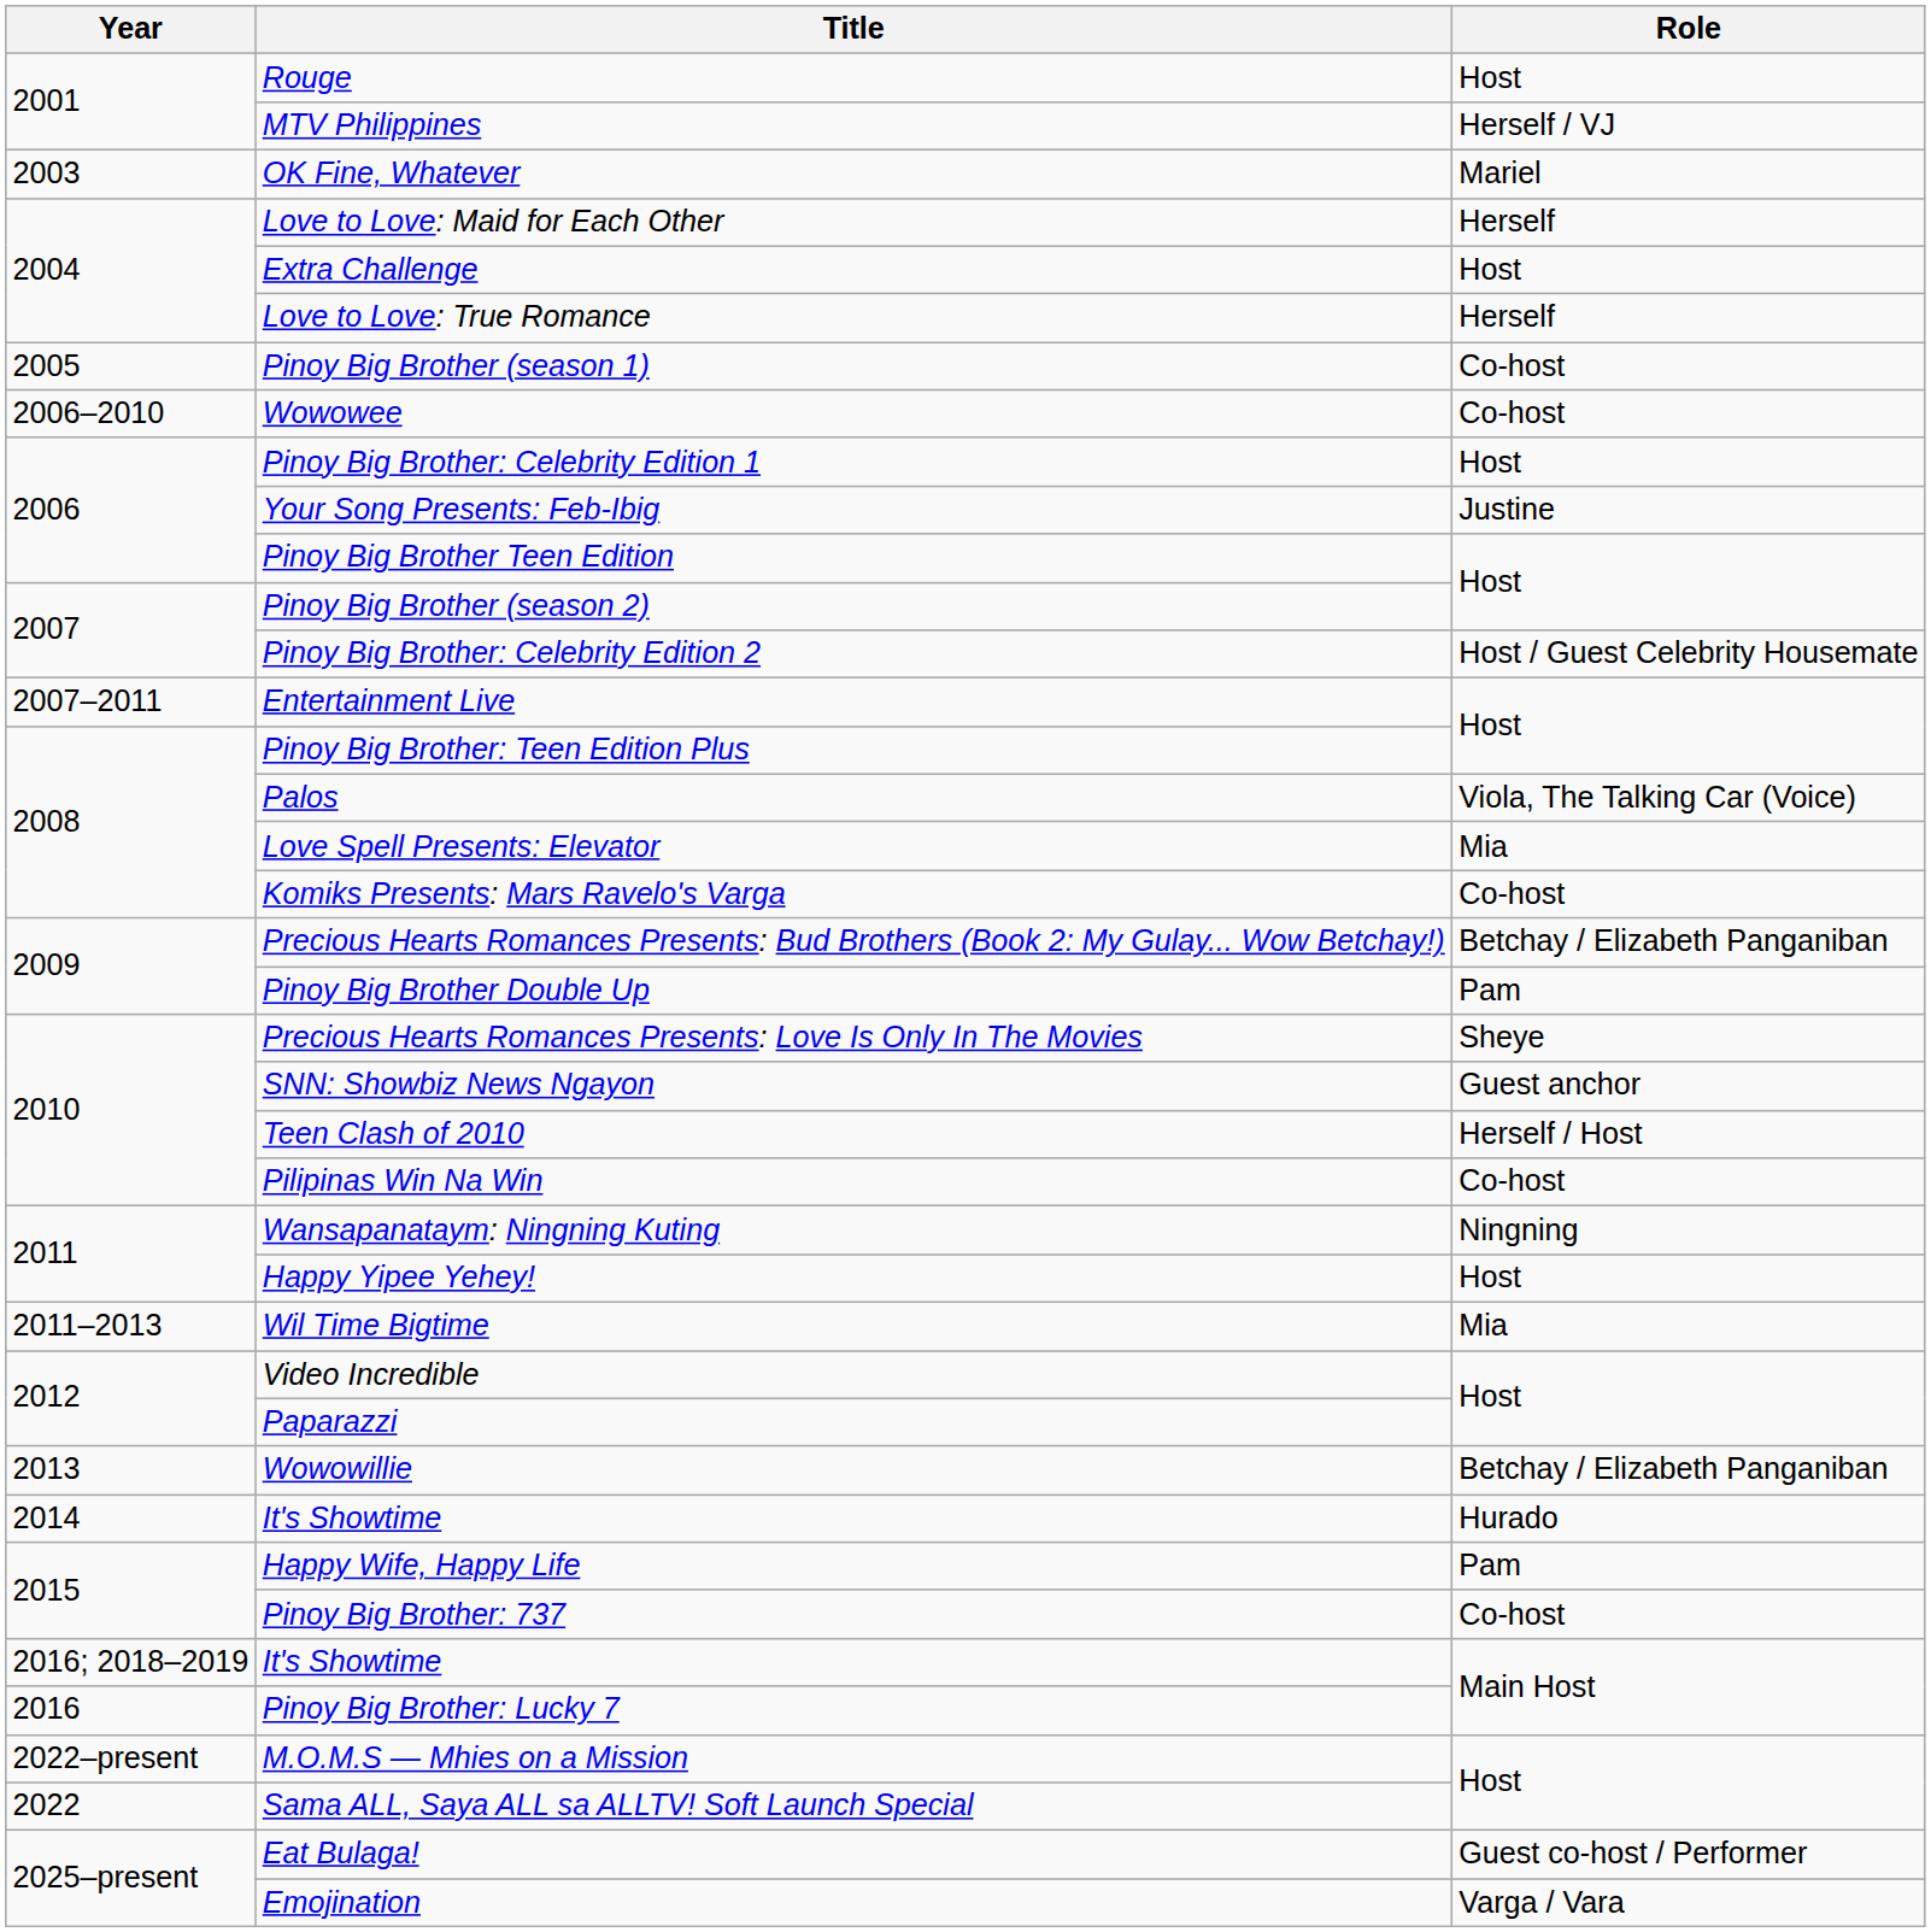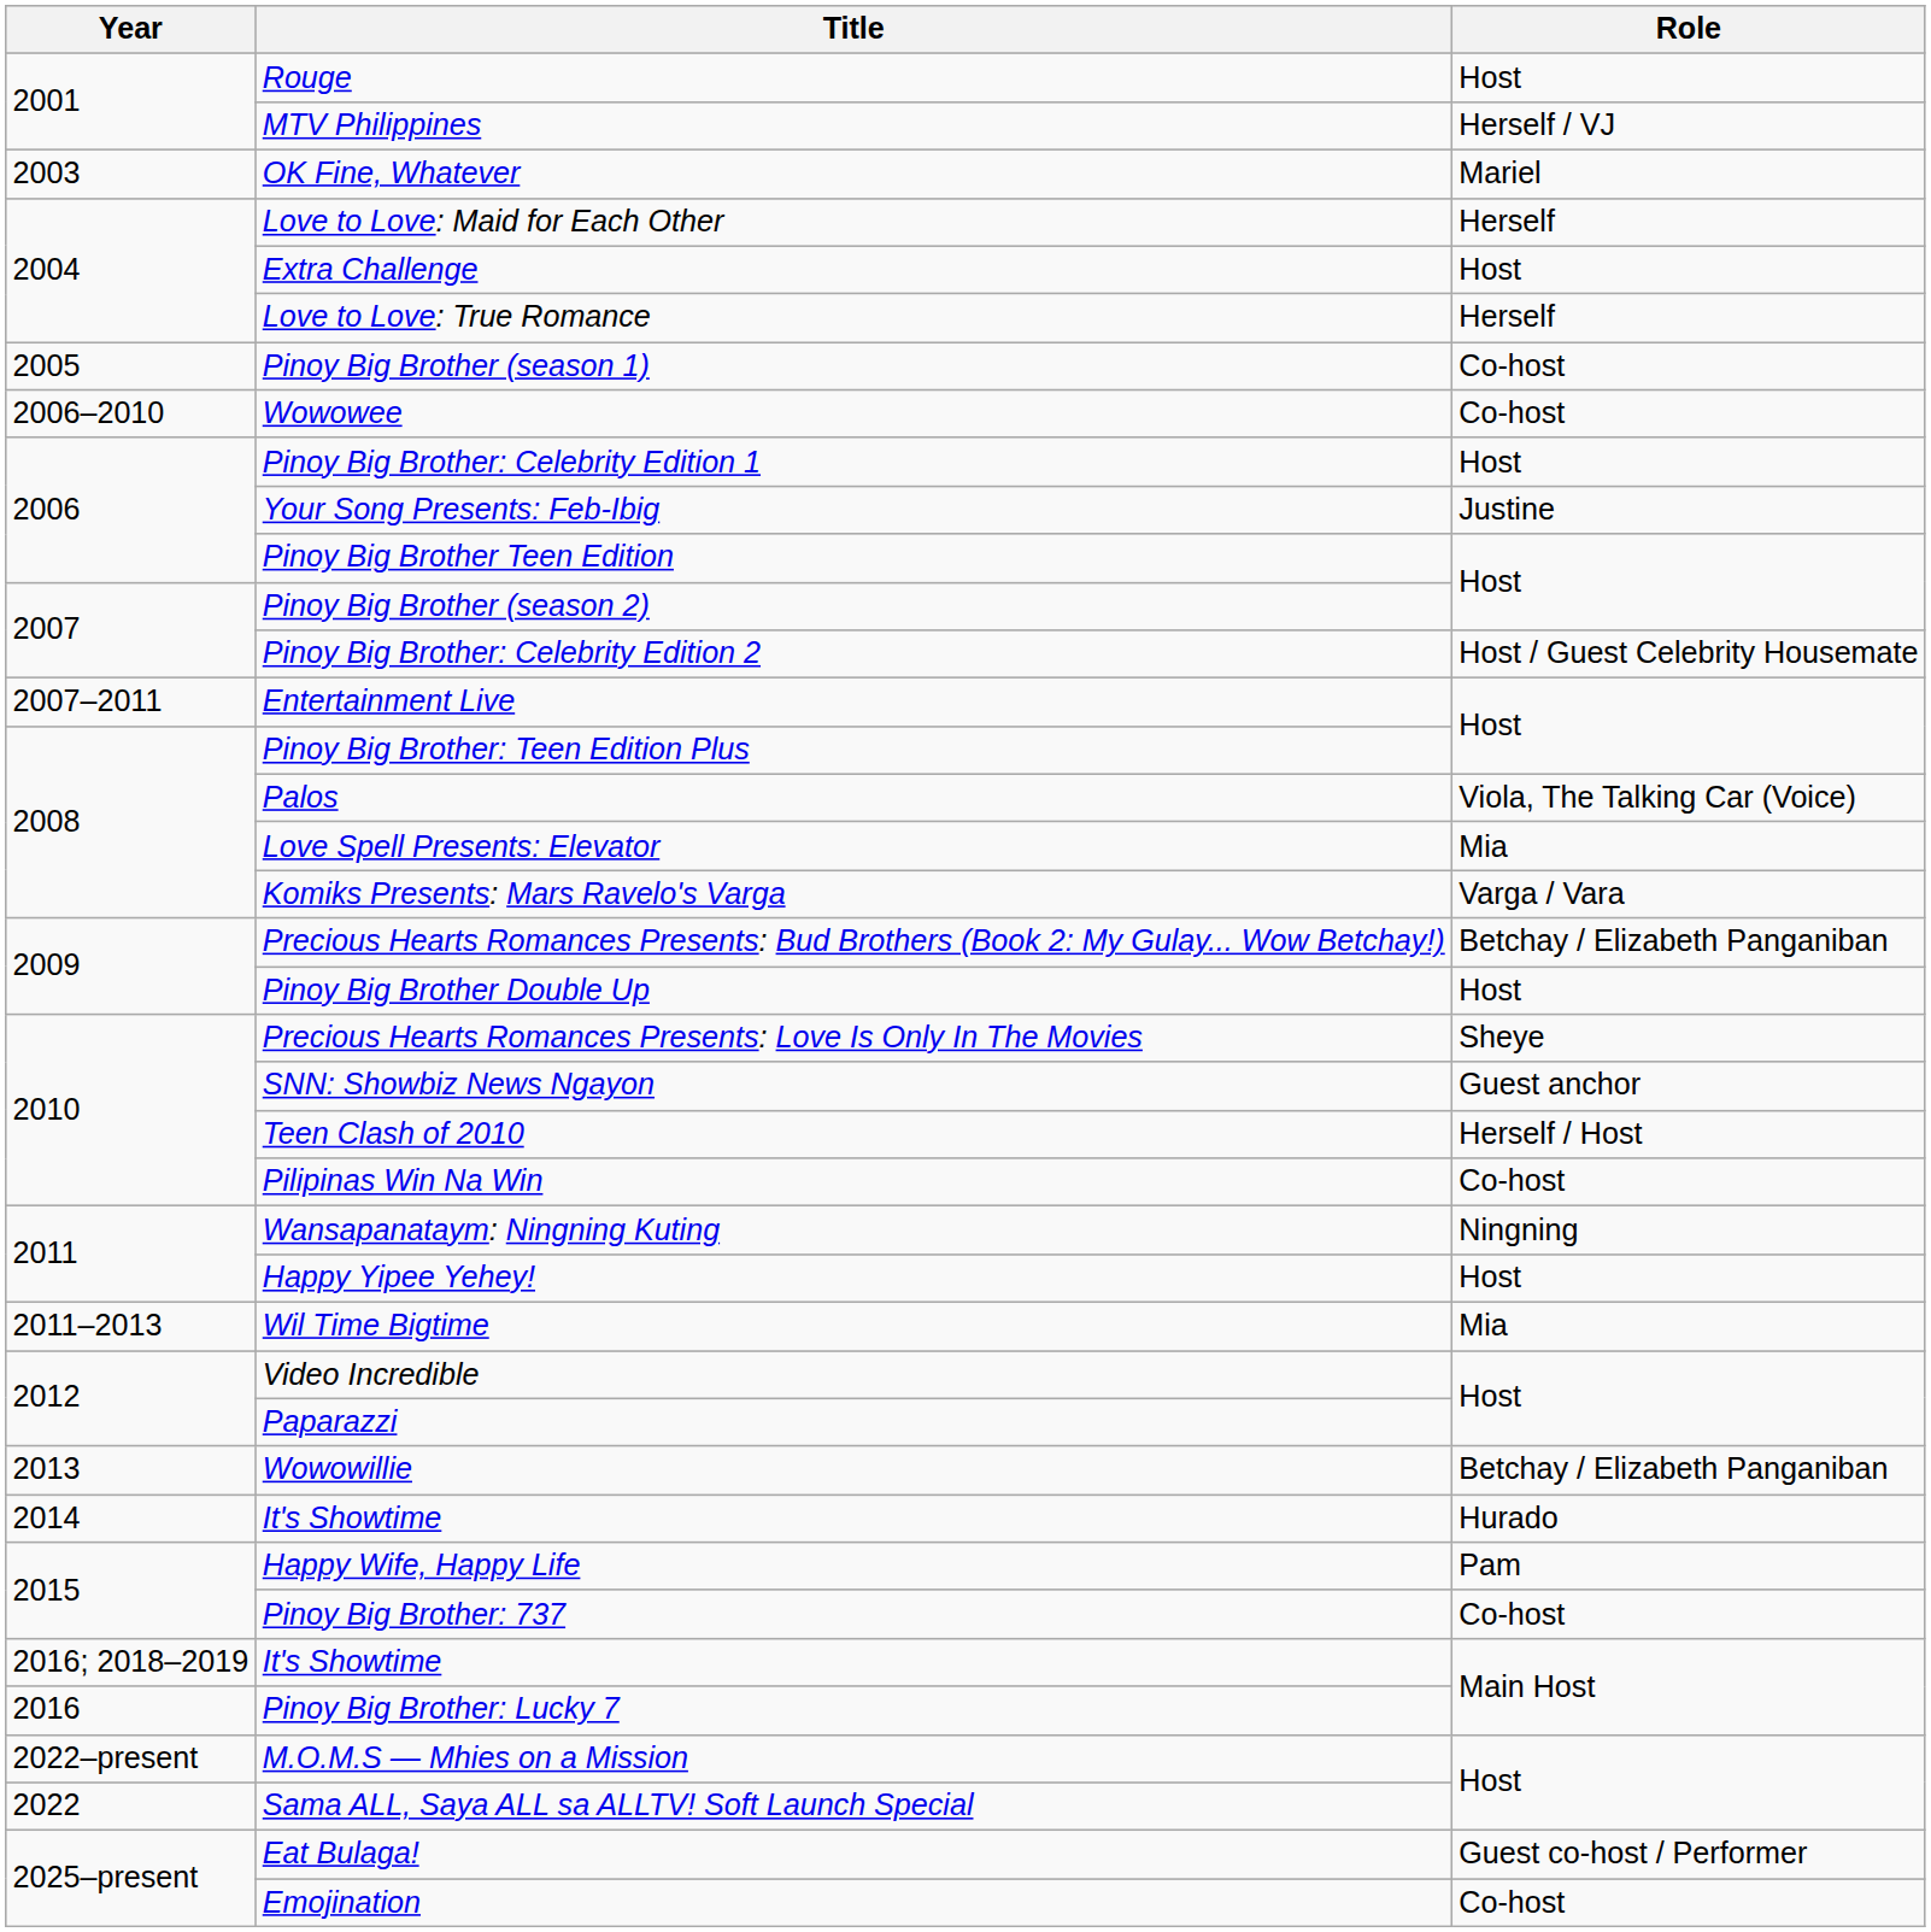Komiks Presents: Mars Ravelo's Varga | Role: Co-host -> Varga / Vara
Pinoy Big Brother Double Up | Role: Pam -> Host
Emojination | Role: Varga / Vara -> Co-host
